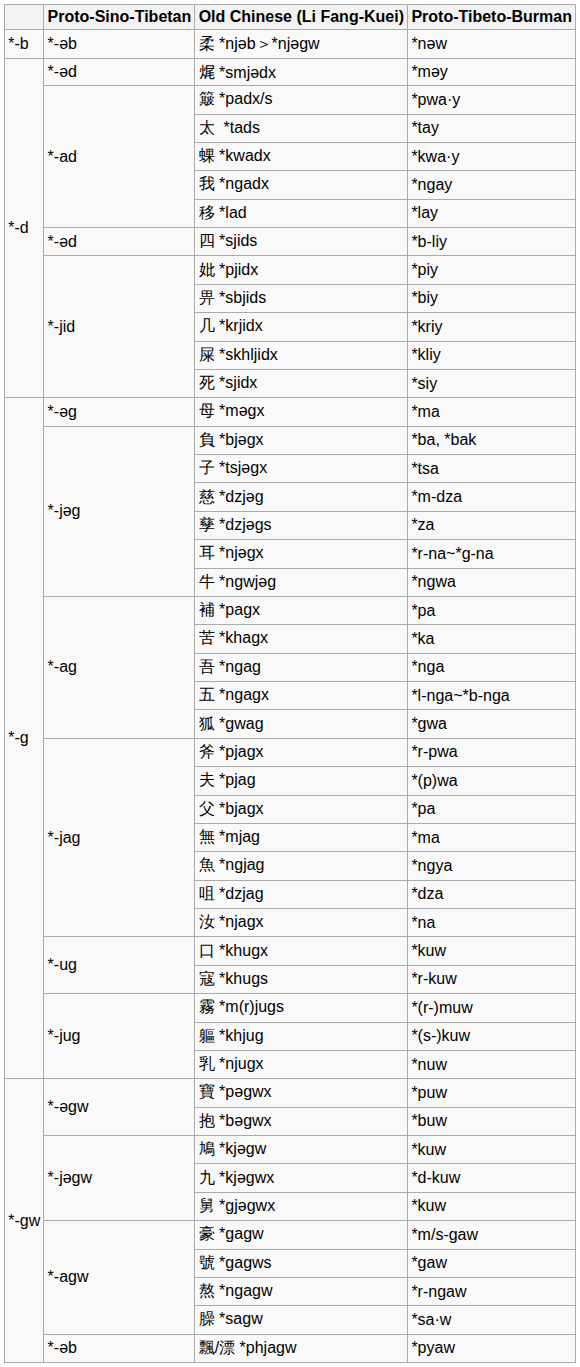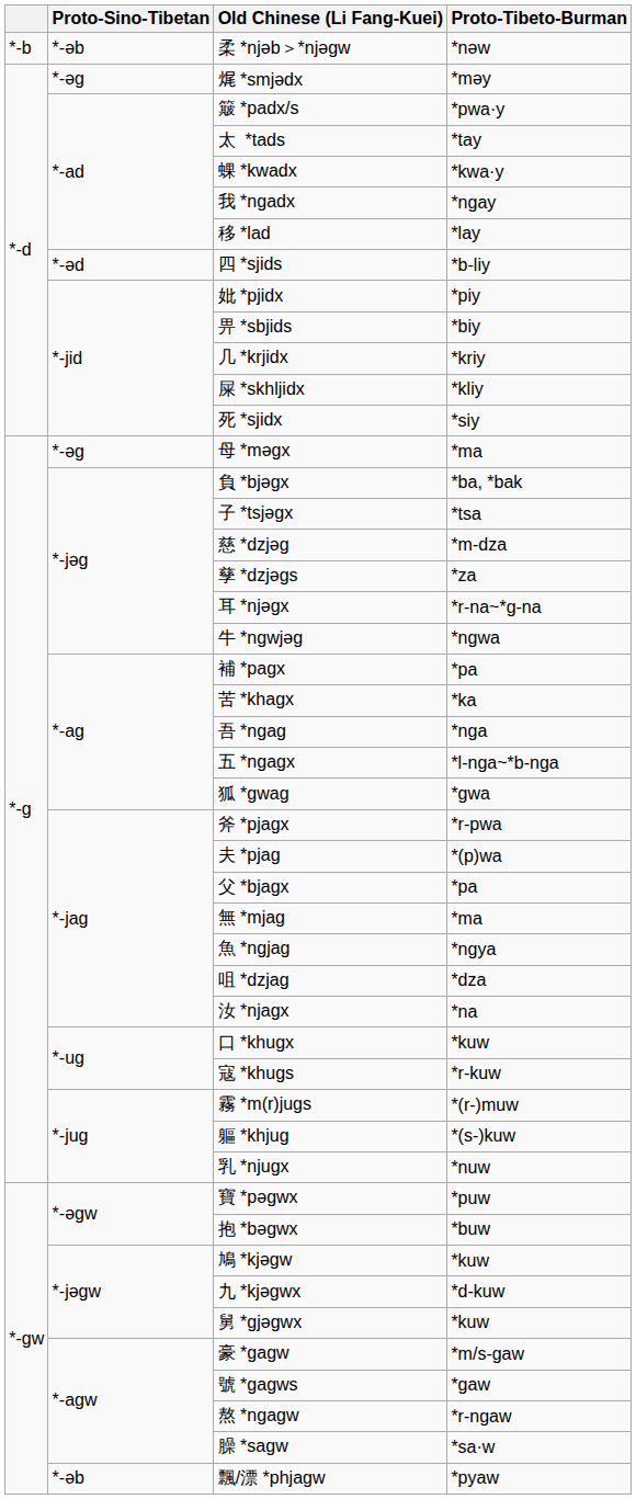𤈦 *smjədx | Proto-Sino-Tibetan: *-əd -> *-əg
